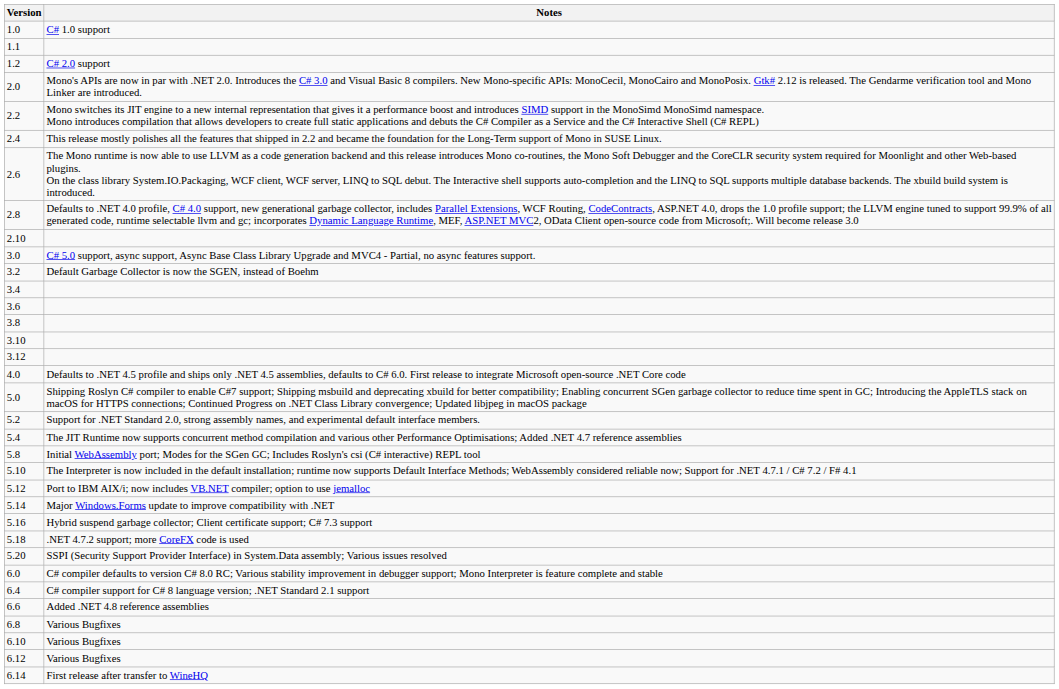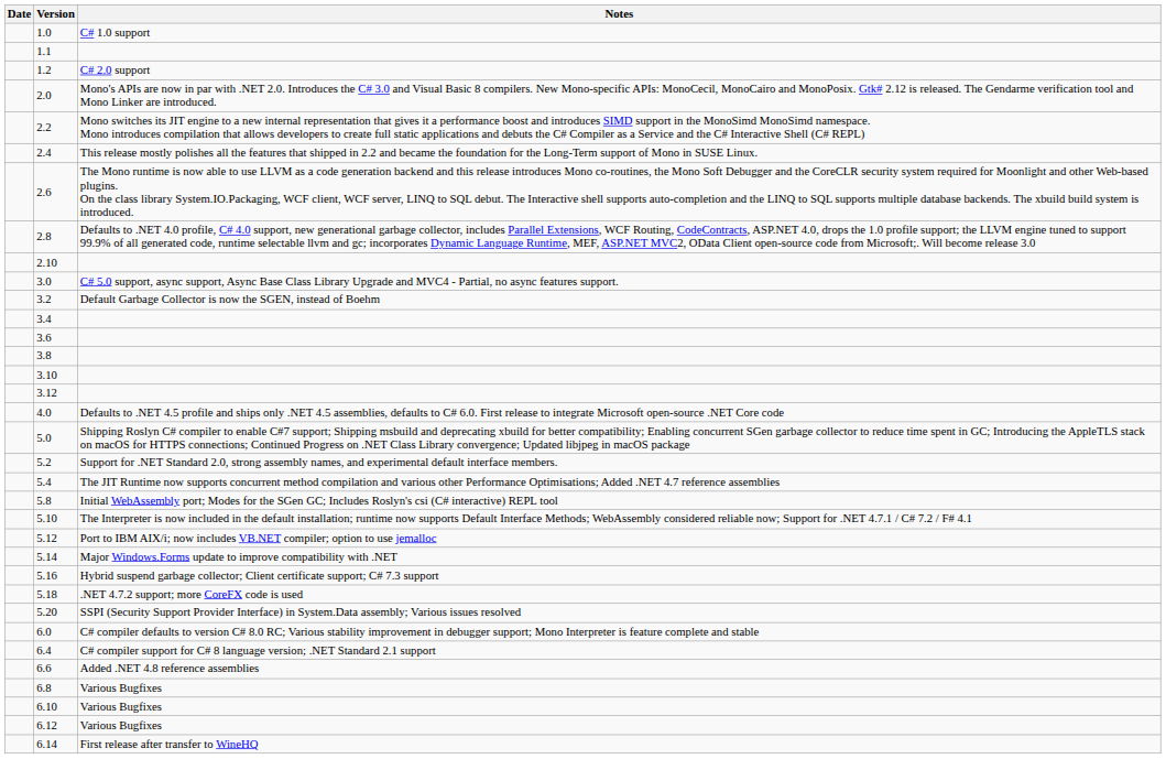+ column: Date
